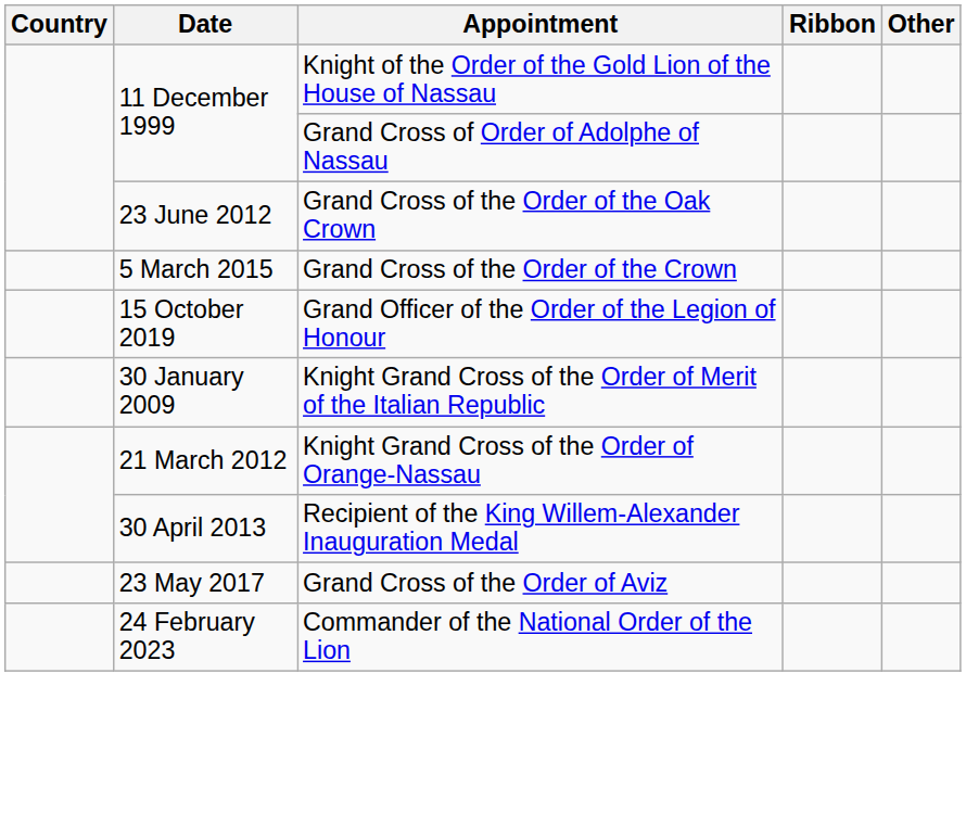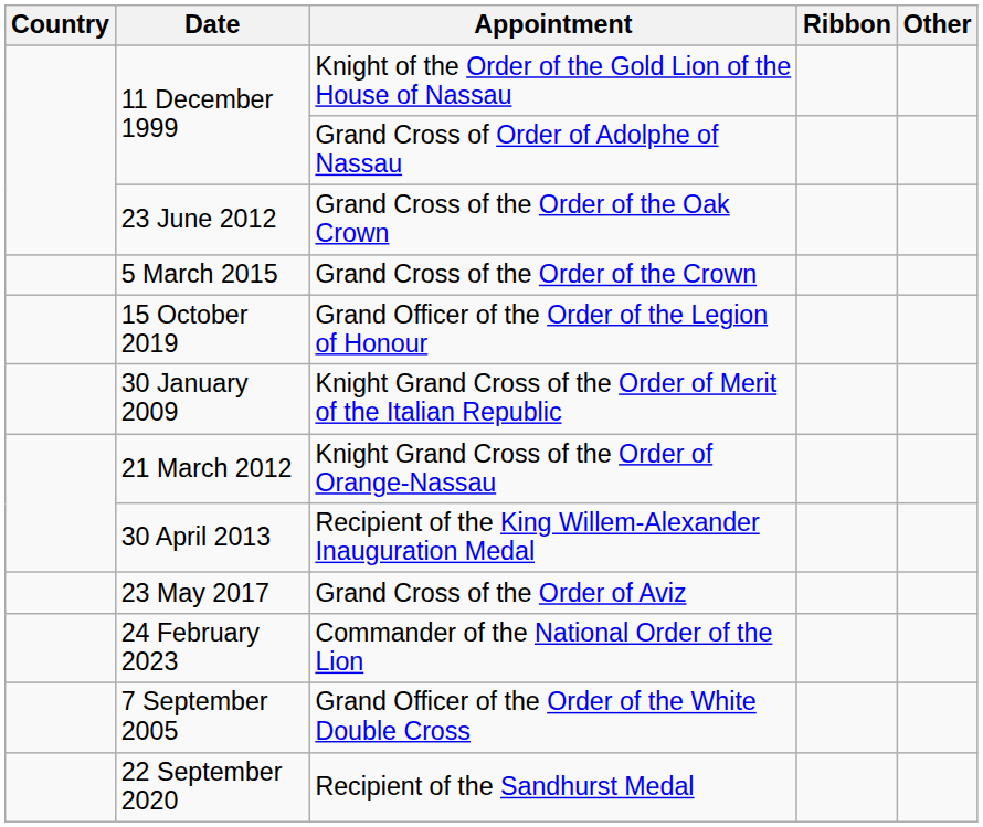+ row: 7 September 2005 | Grand Officer of the Order of the White Double Cross
+ row: 22 September 2020 | Recipient of the Sandhurst Medal
